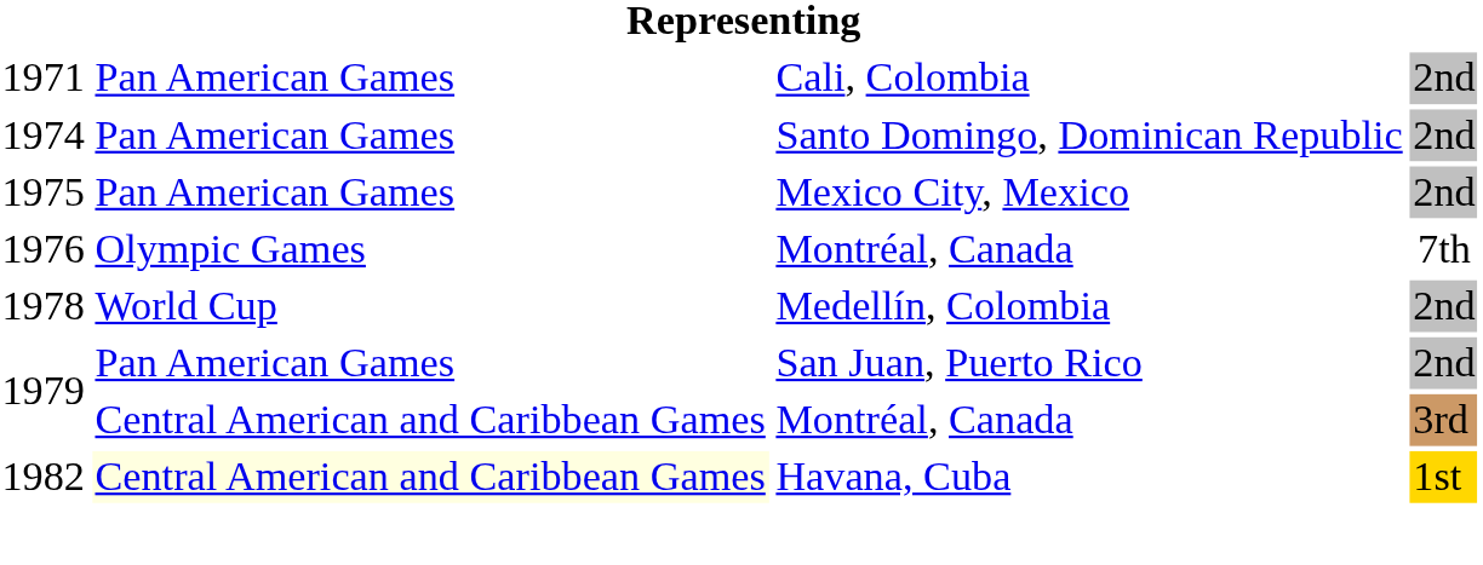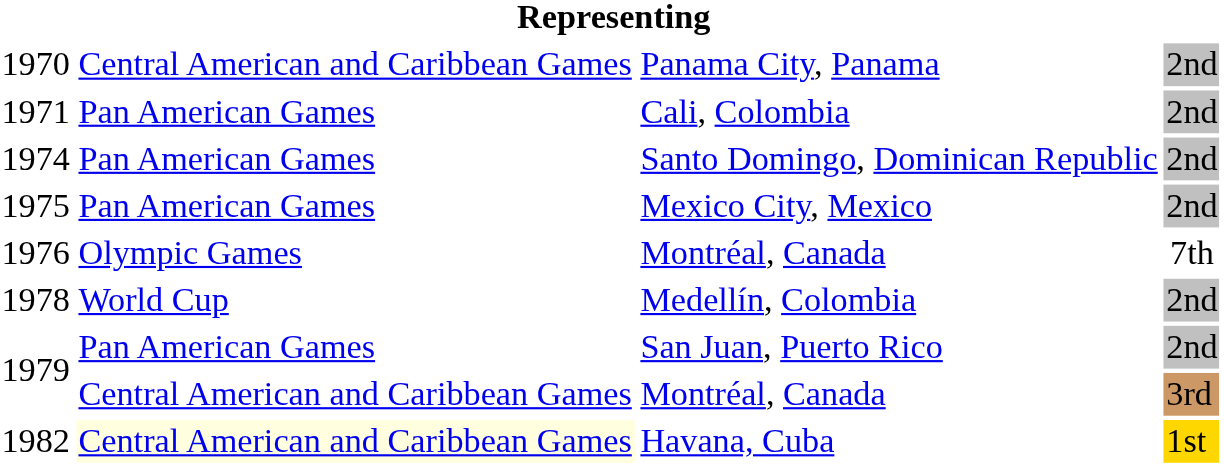+ row: 1970 | Central American and Caribbean Games | Panama City, Panama | 2nd
